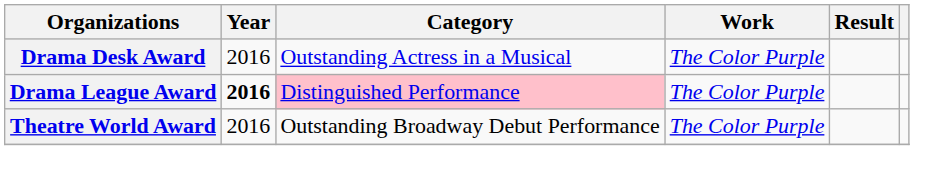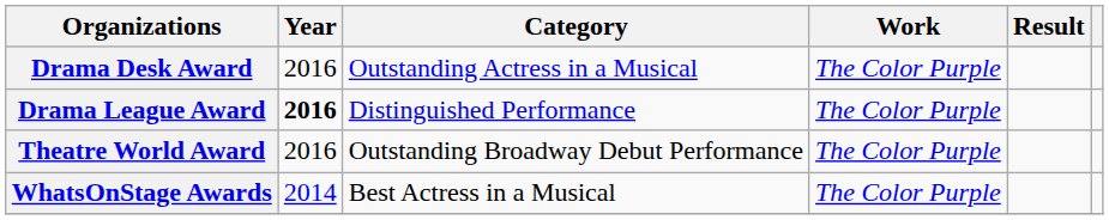Drama League Award | Category: pink background -> no background
+ row: WhatsOnStage Awards | 2014 | Best Actress in a Musical | The Color Purple
